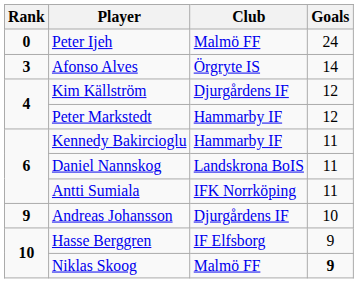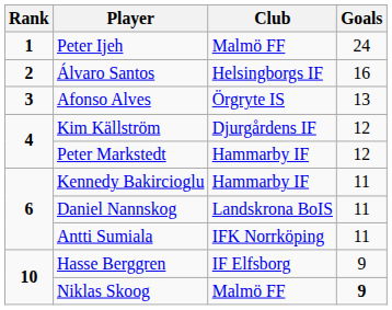Peter Ijeh | Rank: 0 -> 1
+ row: 2 | Álvaro Santos | Helsingborgs IF | 16
Afonso Alves | Goals: 14 -> 13
- row: 9 | Andreas Johansson | Djurgårdens IF | 10
